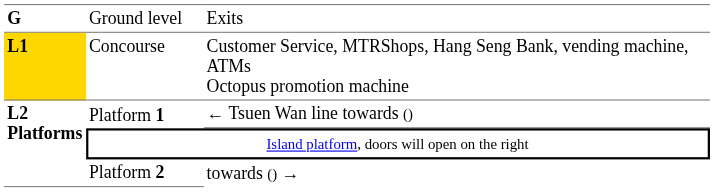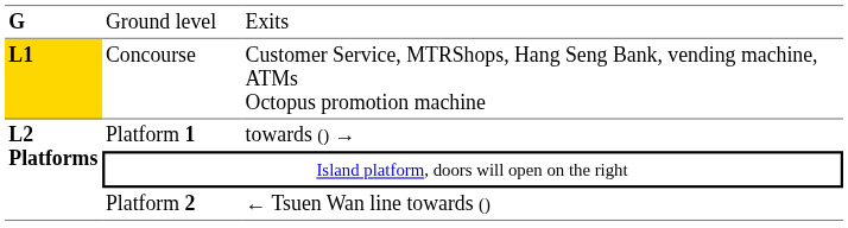Platform 1 | column 3: ← Tsuen Wan line towards () -> towards () →
Platform 2 | column 3: towards () → -> ← Tsuen Wan line towards ()
